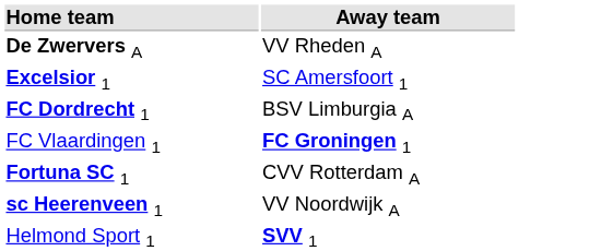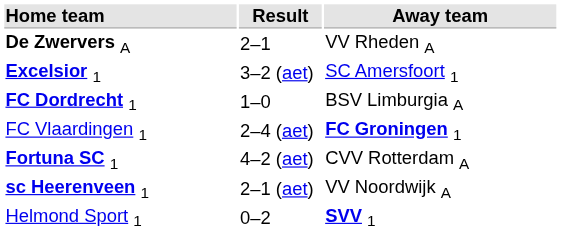+ column: Result | 2–1 | 3–2 (aet) | 1–0 | 2–4 (aet) | 4–2 (aet) | 2–1 (aet) | 0–2
